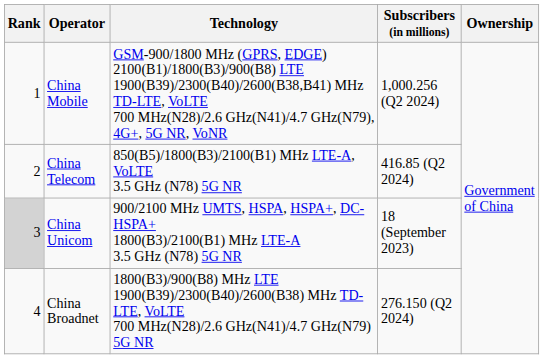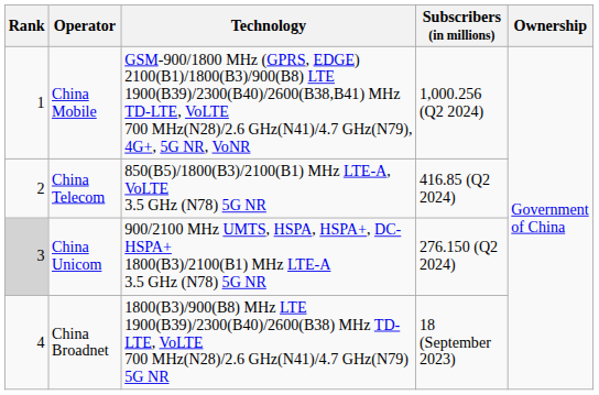China Unicom | Subscribers (in millions): 18 (September 2023) -> 276.150 (Q2 2024)
China Broadnet | Subscribers (in millions): 276.150 (Q2 2024) -> 18 (September 2023)
